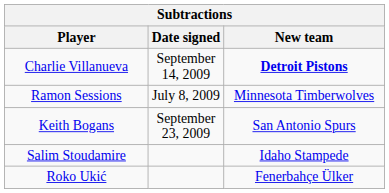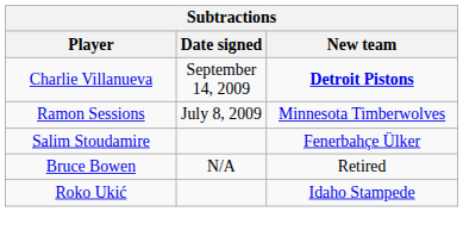- row: Keith Bogans | September 23, 2009 | San Antonio Spurs
Salim Stoudamire | New team: Idaho Stampede -> Fenerbahçe Ülker
+ row: Bruce Bowen | N/A | Retired
Roko Ukić | New team: Fenerbahçe Ülker -> Idaho Stampede
